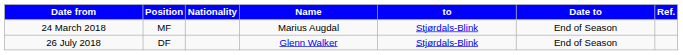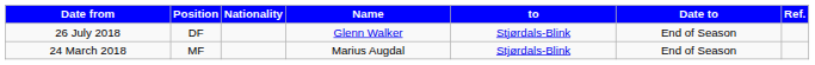rows swapped: 24 March 2018 <-> 26 July 2018
